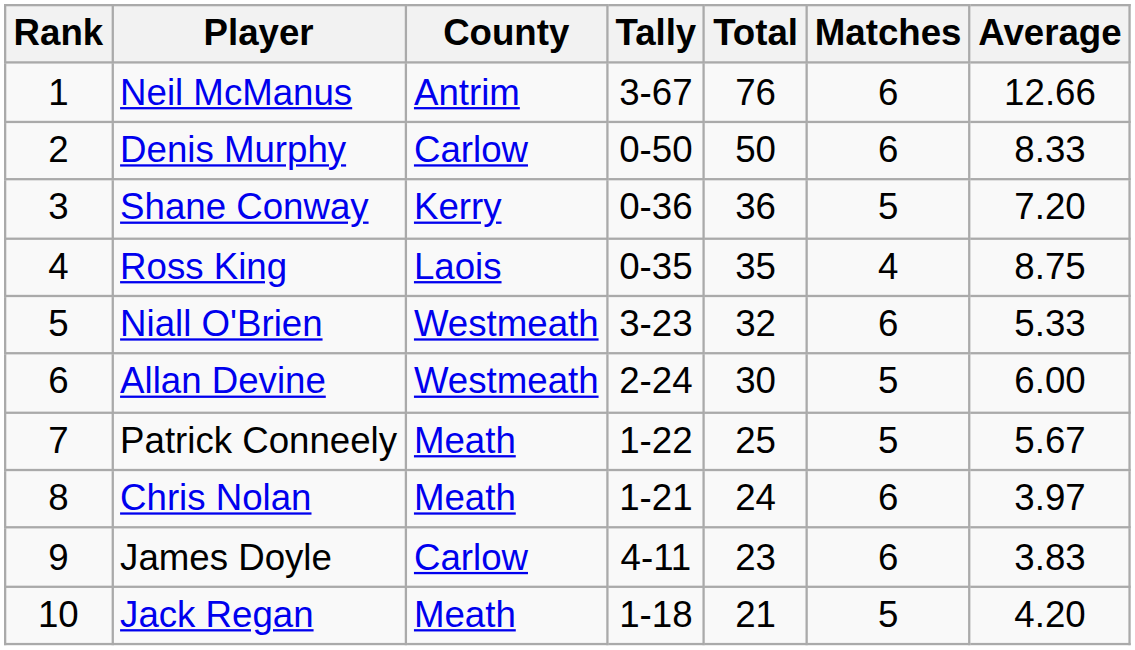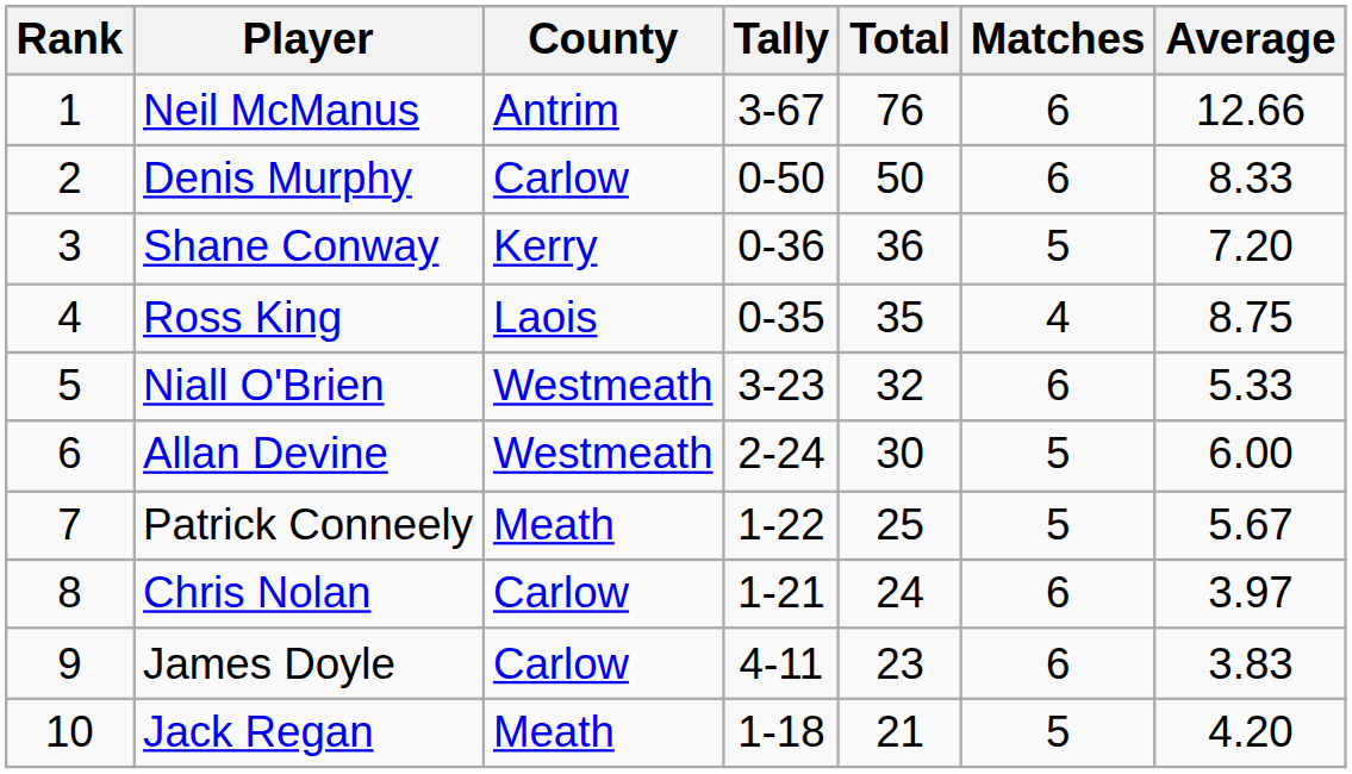Chris Nolan | County: Meath -> Carlow
